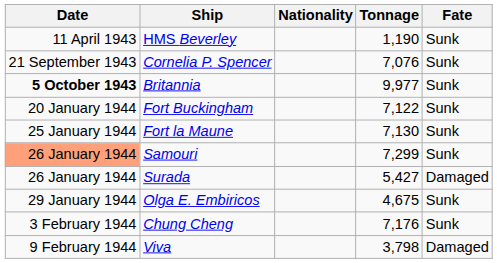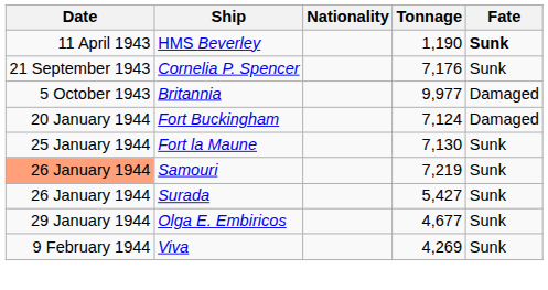HMS Beverley | Fate: normal -> bold
Cornelia P. Spencer | Tonnage: 7,076 -> 7,176
Britannia | Date: bold -> normal
Britannia | Fate: Sunk -> Damaged
Fort Buckingham | Tonnage: 7,122 -> 7,124
Fort Buckingham | Fate: Sunk -> Damaged
Samouri | Tonnage: 7,299 -> 7,219
Surada | Fate: Damaged -> Sunk
Olga E. Embiricos | Tonnage: 4,675 -> 4,677
- row: 3 February 1944 | Chung Cheng | 7,176 | Sunk
Viva | Tonnage: 3,798 -> 4,269
Viva | Fate: Damaged -> Sunk
